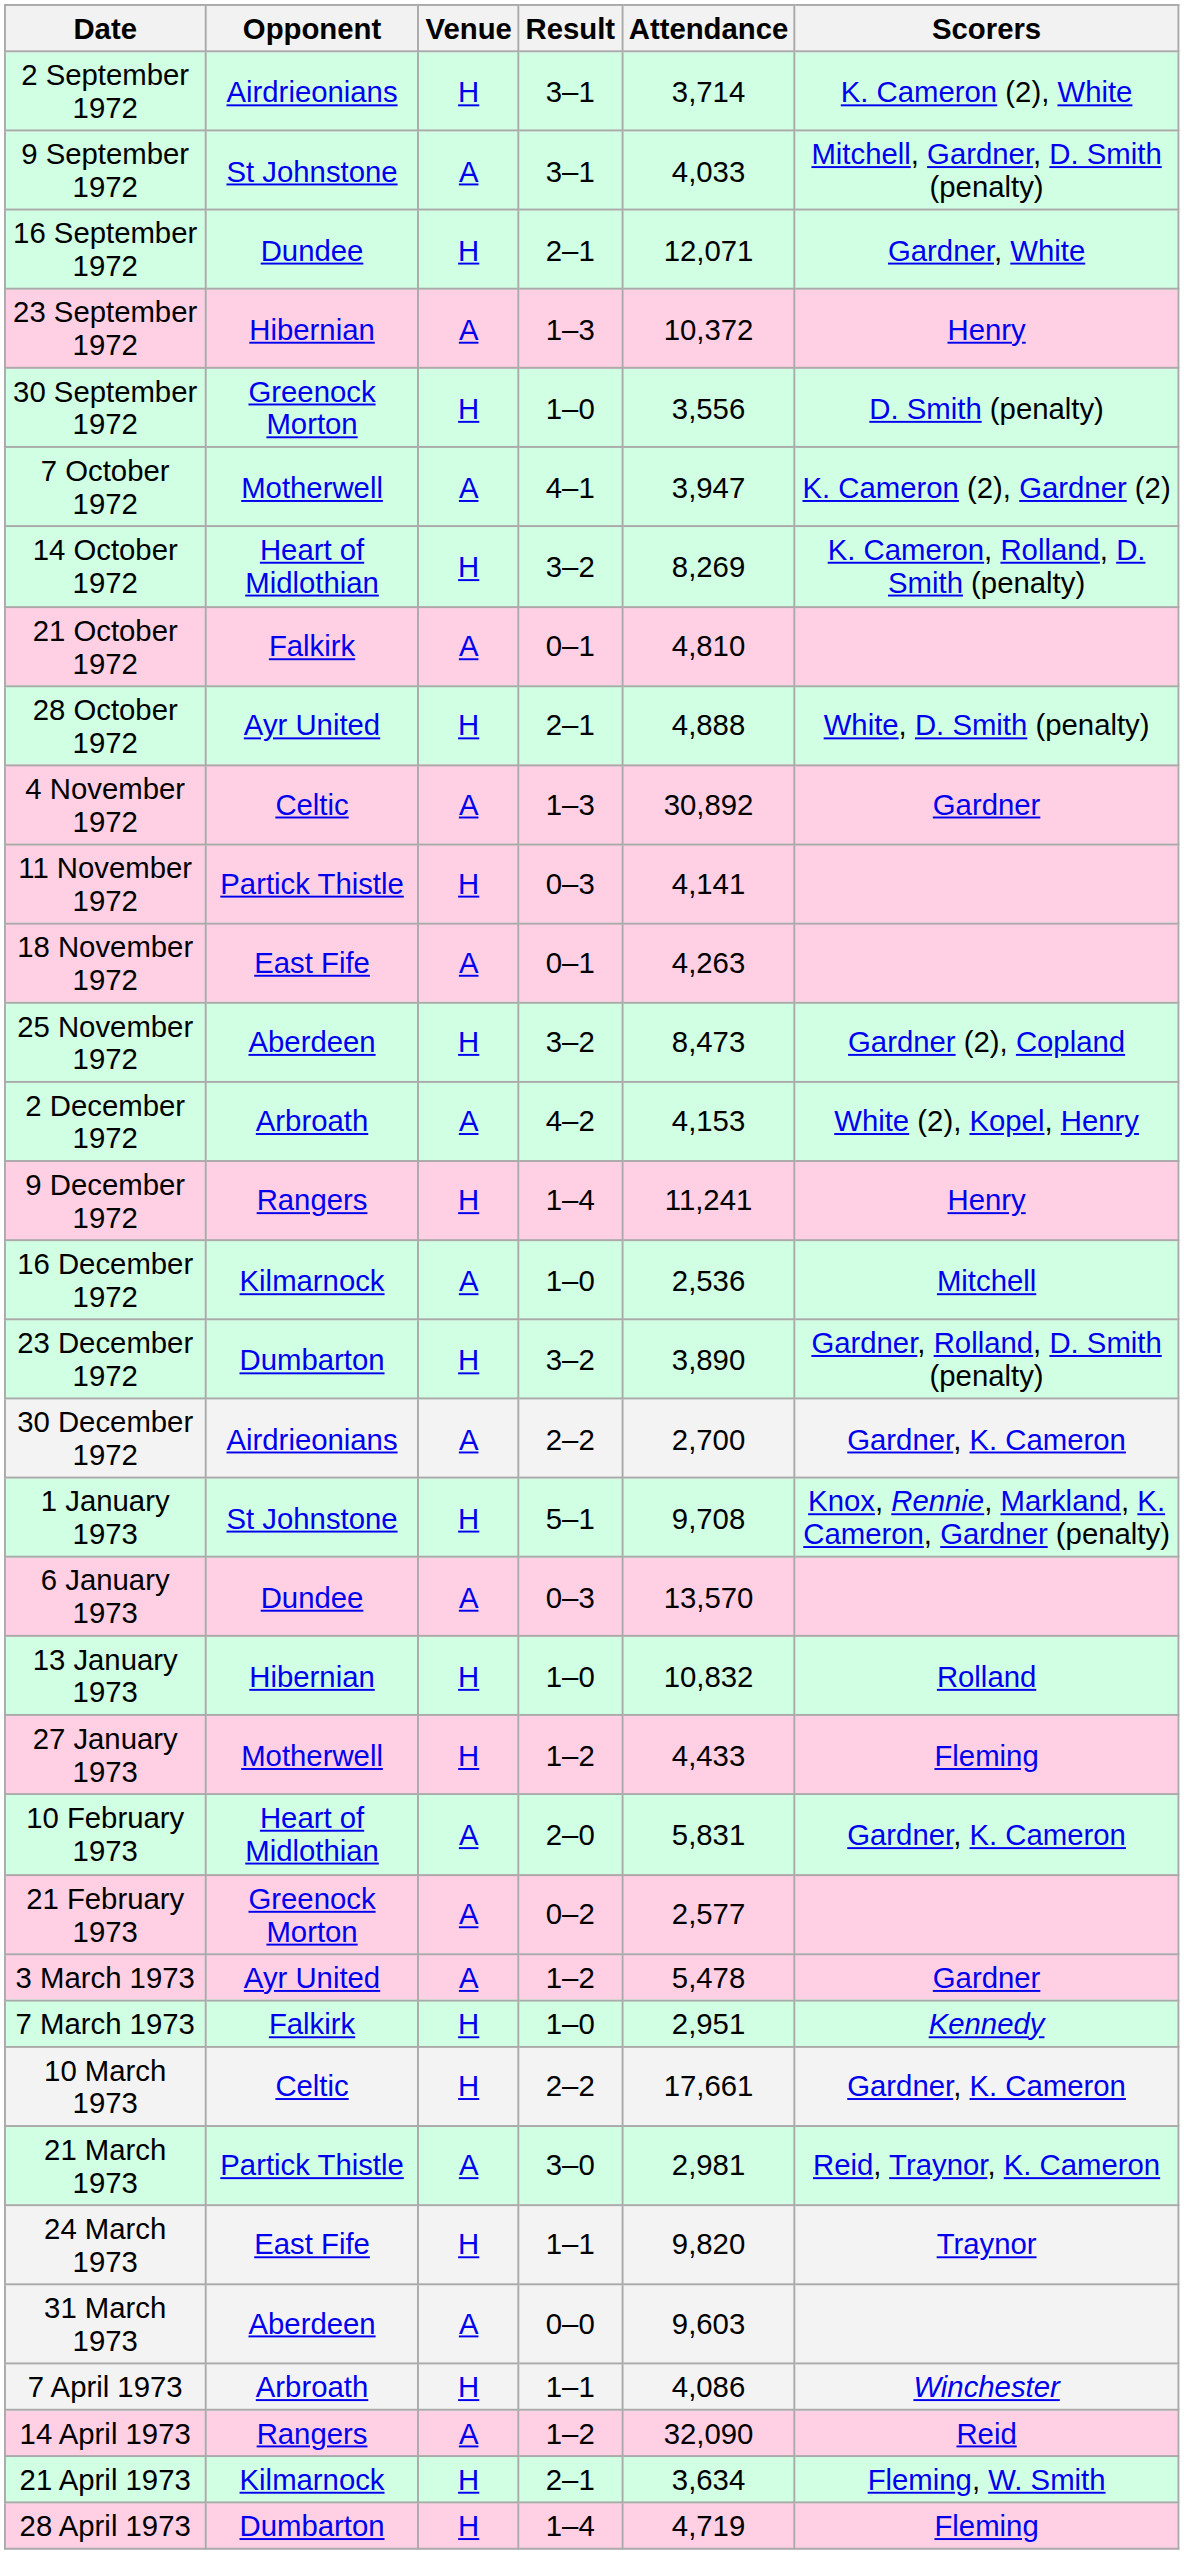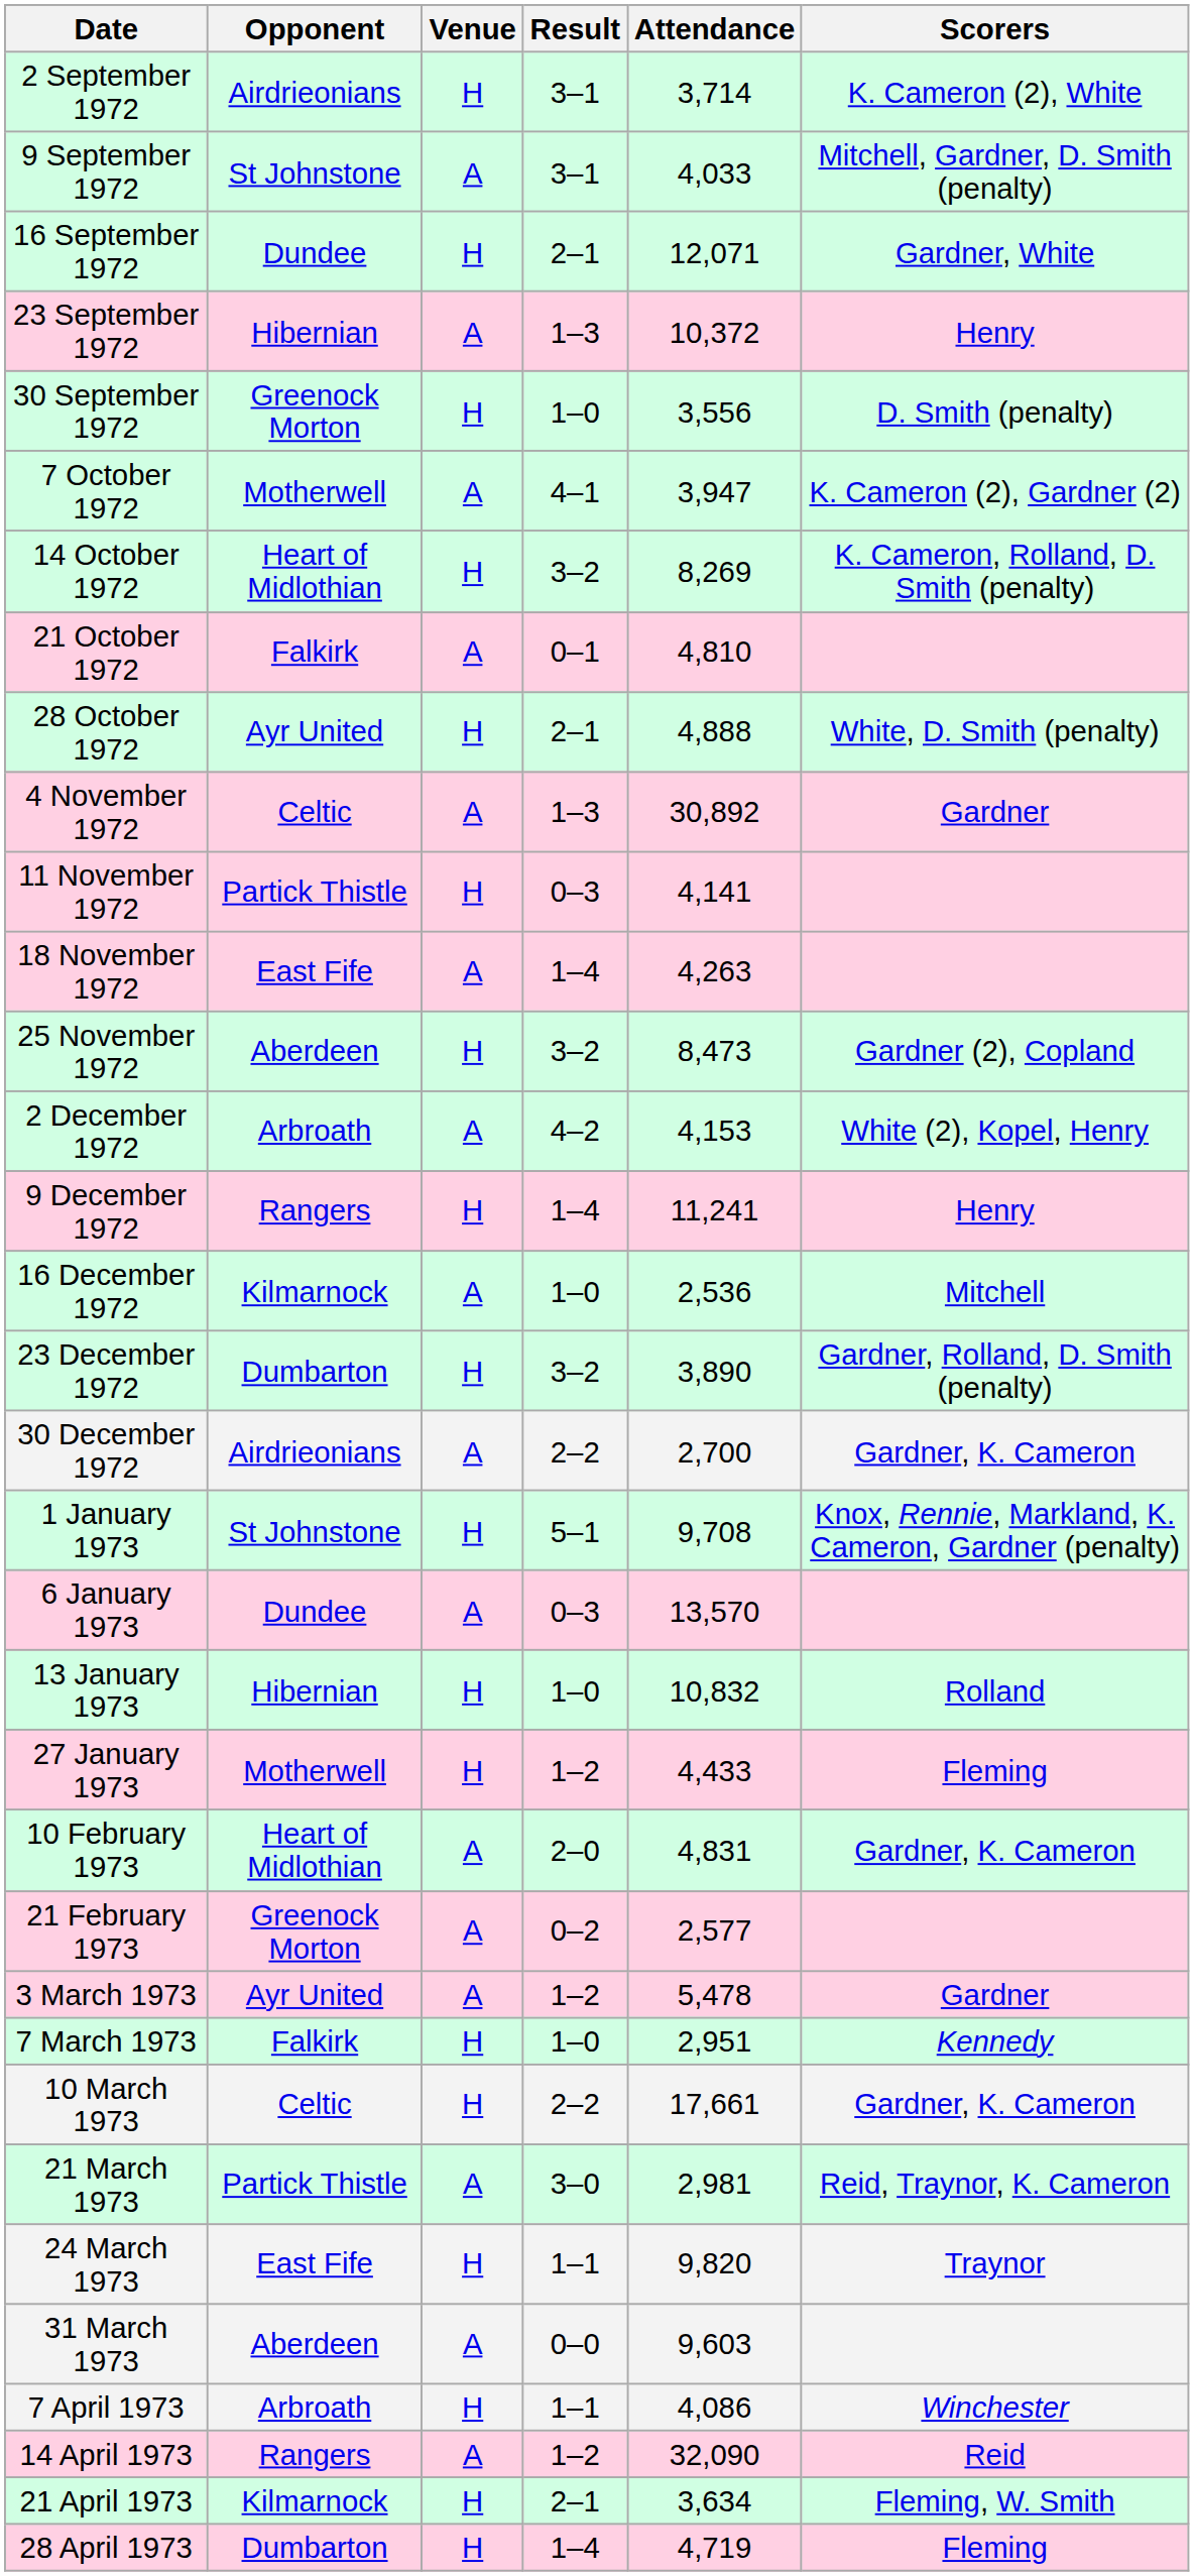18 November 1972 | Result: 0–1 -> 1–4
10 February 1973 | Attendance: 5,831 -> 4,831
